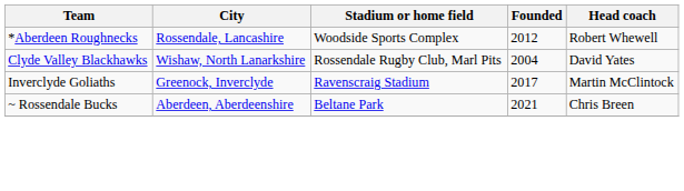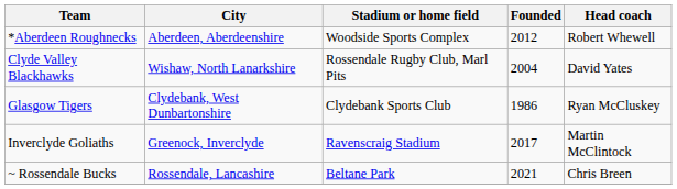*Aberdeen Roughnecks | City: Rossendale, Lancashire -> Aberdeen, Aberdeenshire
+ row: Glasgow Tigers | Clydebank, West Dunbartonshire | Clydebank Sports Club | 1986 | Ryan McCluskey
~ Rossendale Bucks | City: Aberdeen, Aberdeenshire -> Rossendale, Lancashire
